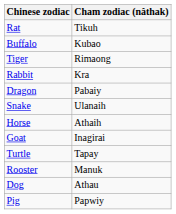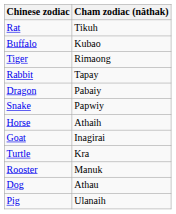Rabbit | Cham zodiac (nâthak): Kra -> Tapay
Snake | Cham zodiac (nâthak): Ulanaih -> Papwiy
Turtle | Cham zodiac (nâthak): Tapay -> Kra
Pig | Cham zodiac (nâthak): Papwiy -> Ulanaih
